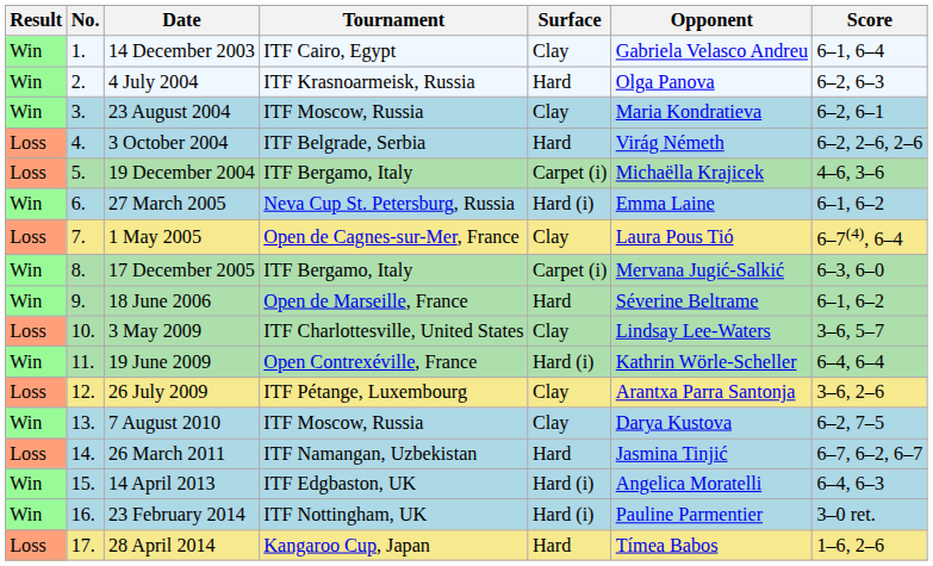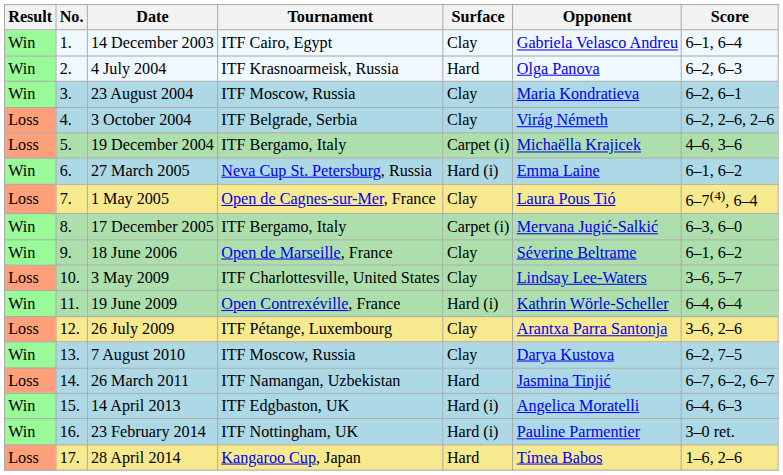3 October 2004 | Surface: Hard -> Clay
18 June 2006 | Surface: Hard -> Clay
